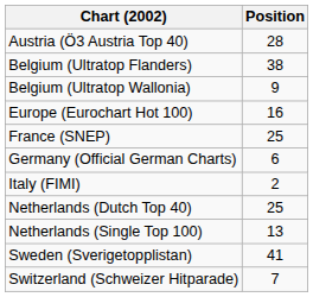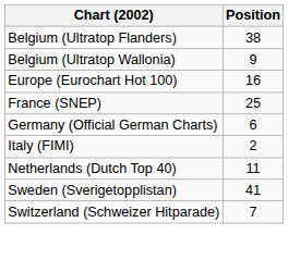- row: Austria (Ö3 Austria Top 40) | 28
Netherlands (Dutch Top 40) | Position: 25 -> 11
- row: Netherlands (Single Top 100) | 13
